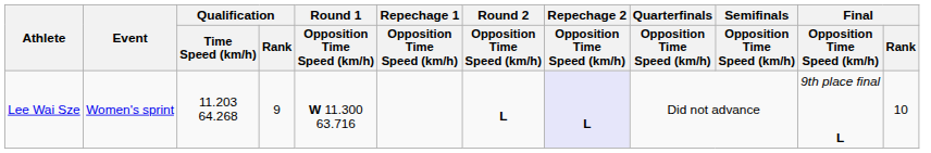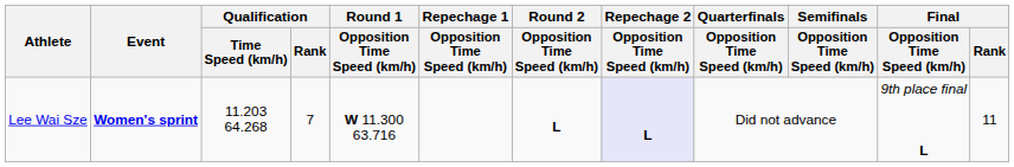Lee Wai Sze | Event: normal -> bold
Lee Wai Sze | Qualification / Rank: 9 -> 7
Lee Wai Sze | Final / Rank: 10 -> 11
